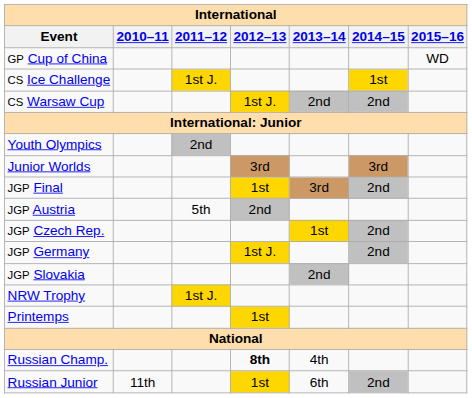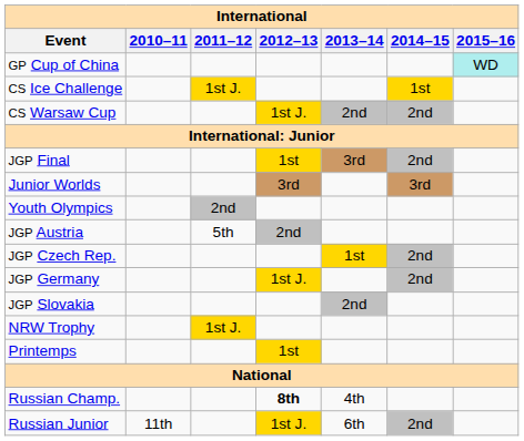GP Cup of China | 2015–16: no background -> paleturquoise background
rows swapped: Youth Olympics <-> JGP Final
Russian Junior | 2012–13: 1st -> 1st J.
